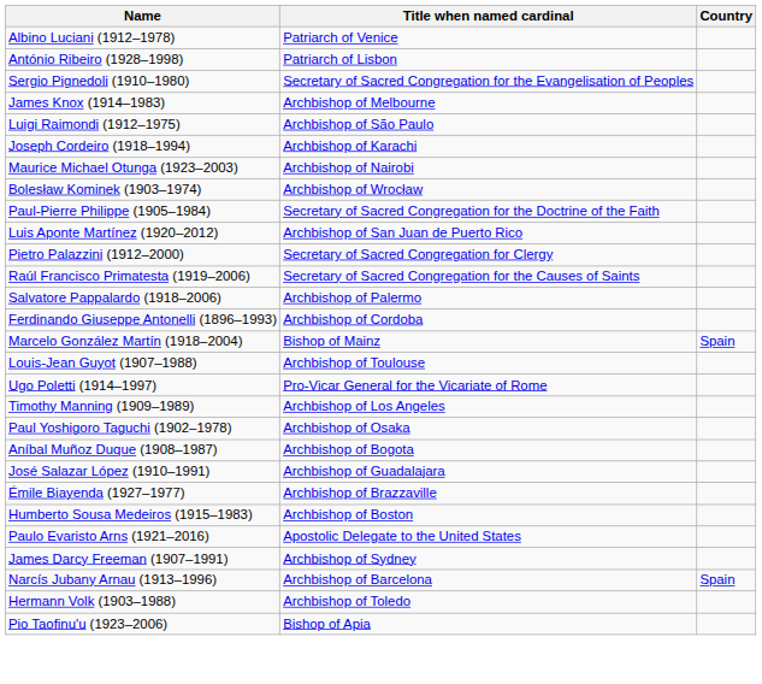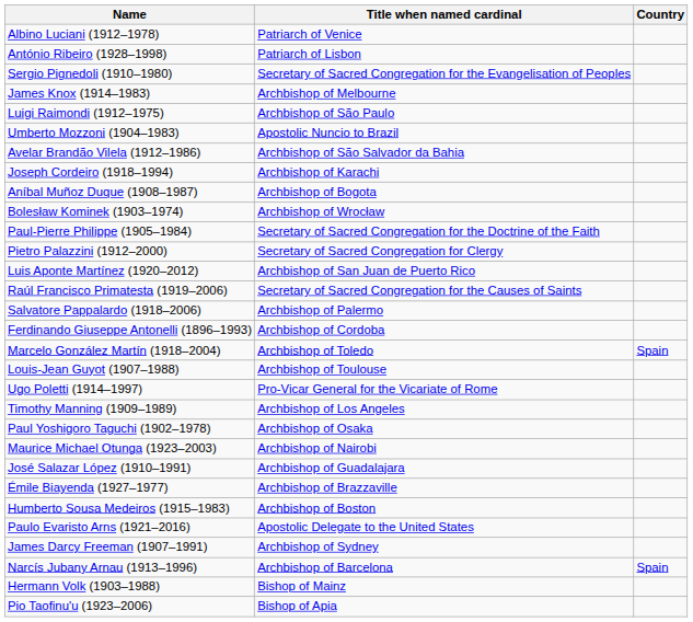+ row: Umberto Mozzoni (1904–1983) | Apostolic Nuncio to Brazil
+ row: Avelar Brandão Vilela (1912–1986) | Archbishop of São Salvador da Bahia
rows swapped: Aníbal Muñoz Duque (1908–1987) <-> Maurice Michael Otunga (1923–2003)
rows swapped: Pietro Palazzini (1912–2000) <-> Luis Aponte Martínez (1920–2012)
Marcelo González Martín (1918–2004) | Title when named cardinal: Bishop of Mainz -> Archbishop of Toledo
Hermann Volk (1903–1988) | Title when named cardinal: Archbishop of Toledo -> Bishop of Mainz
